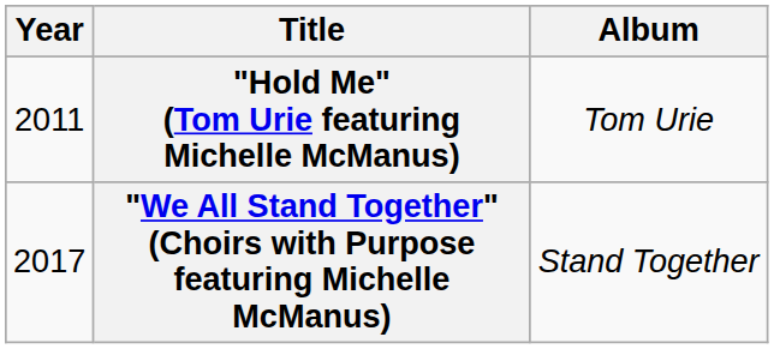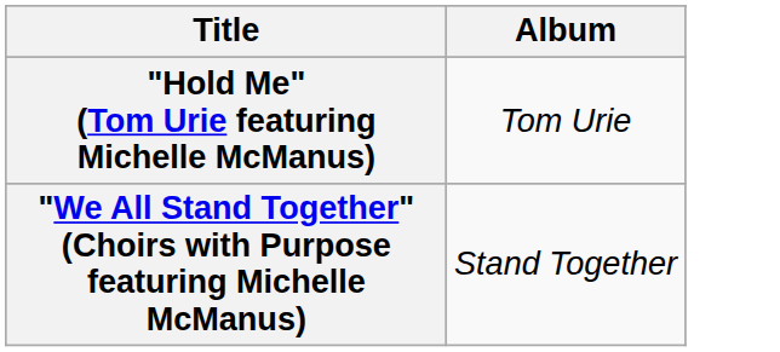- column: Year | 2011 | 2017
